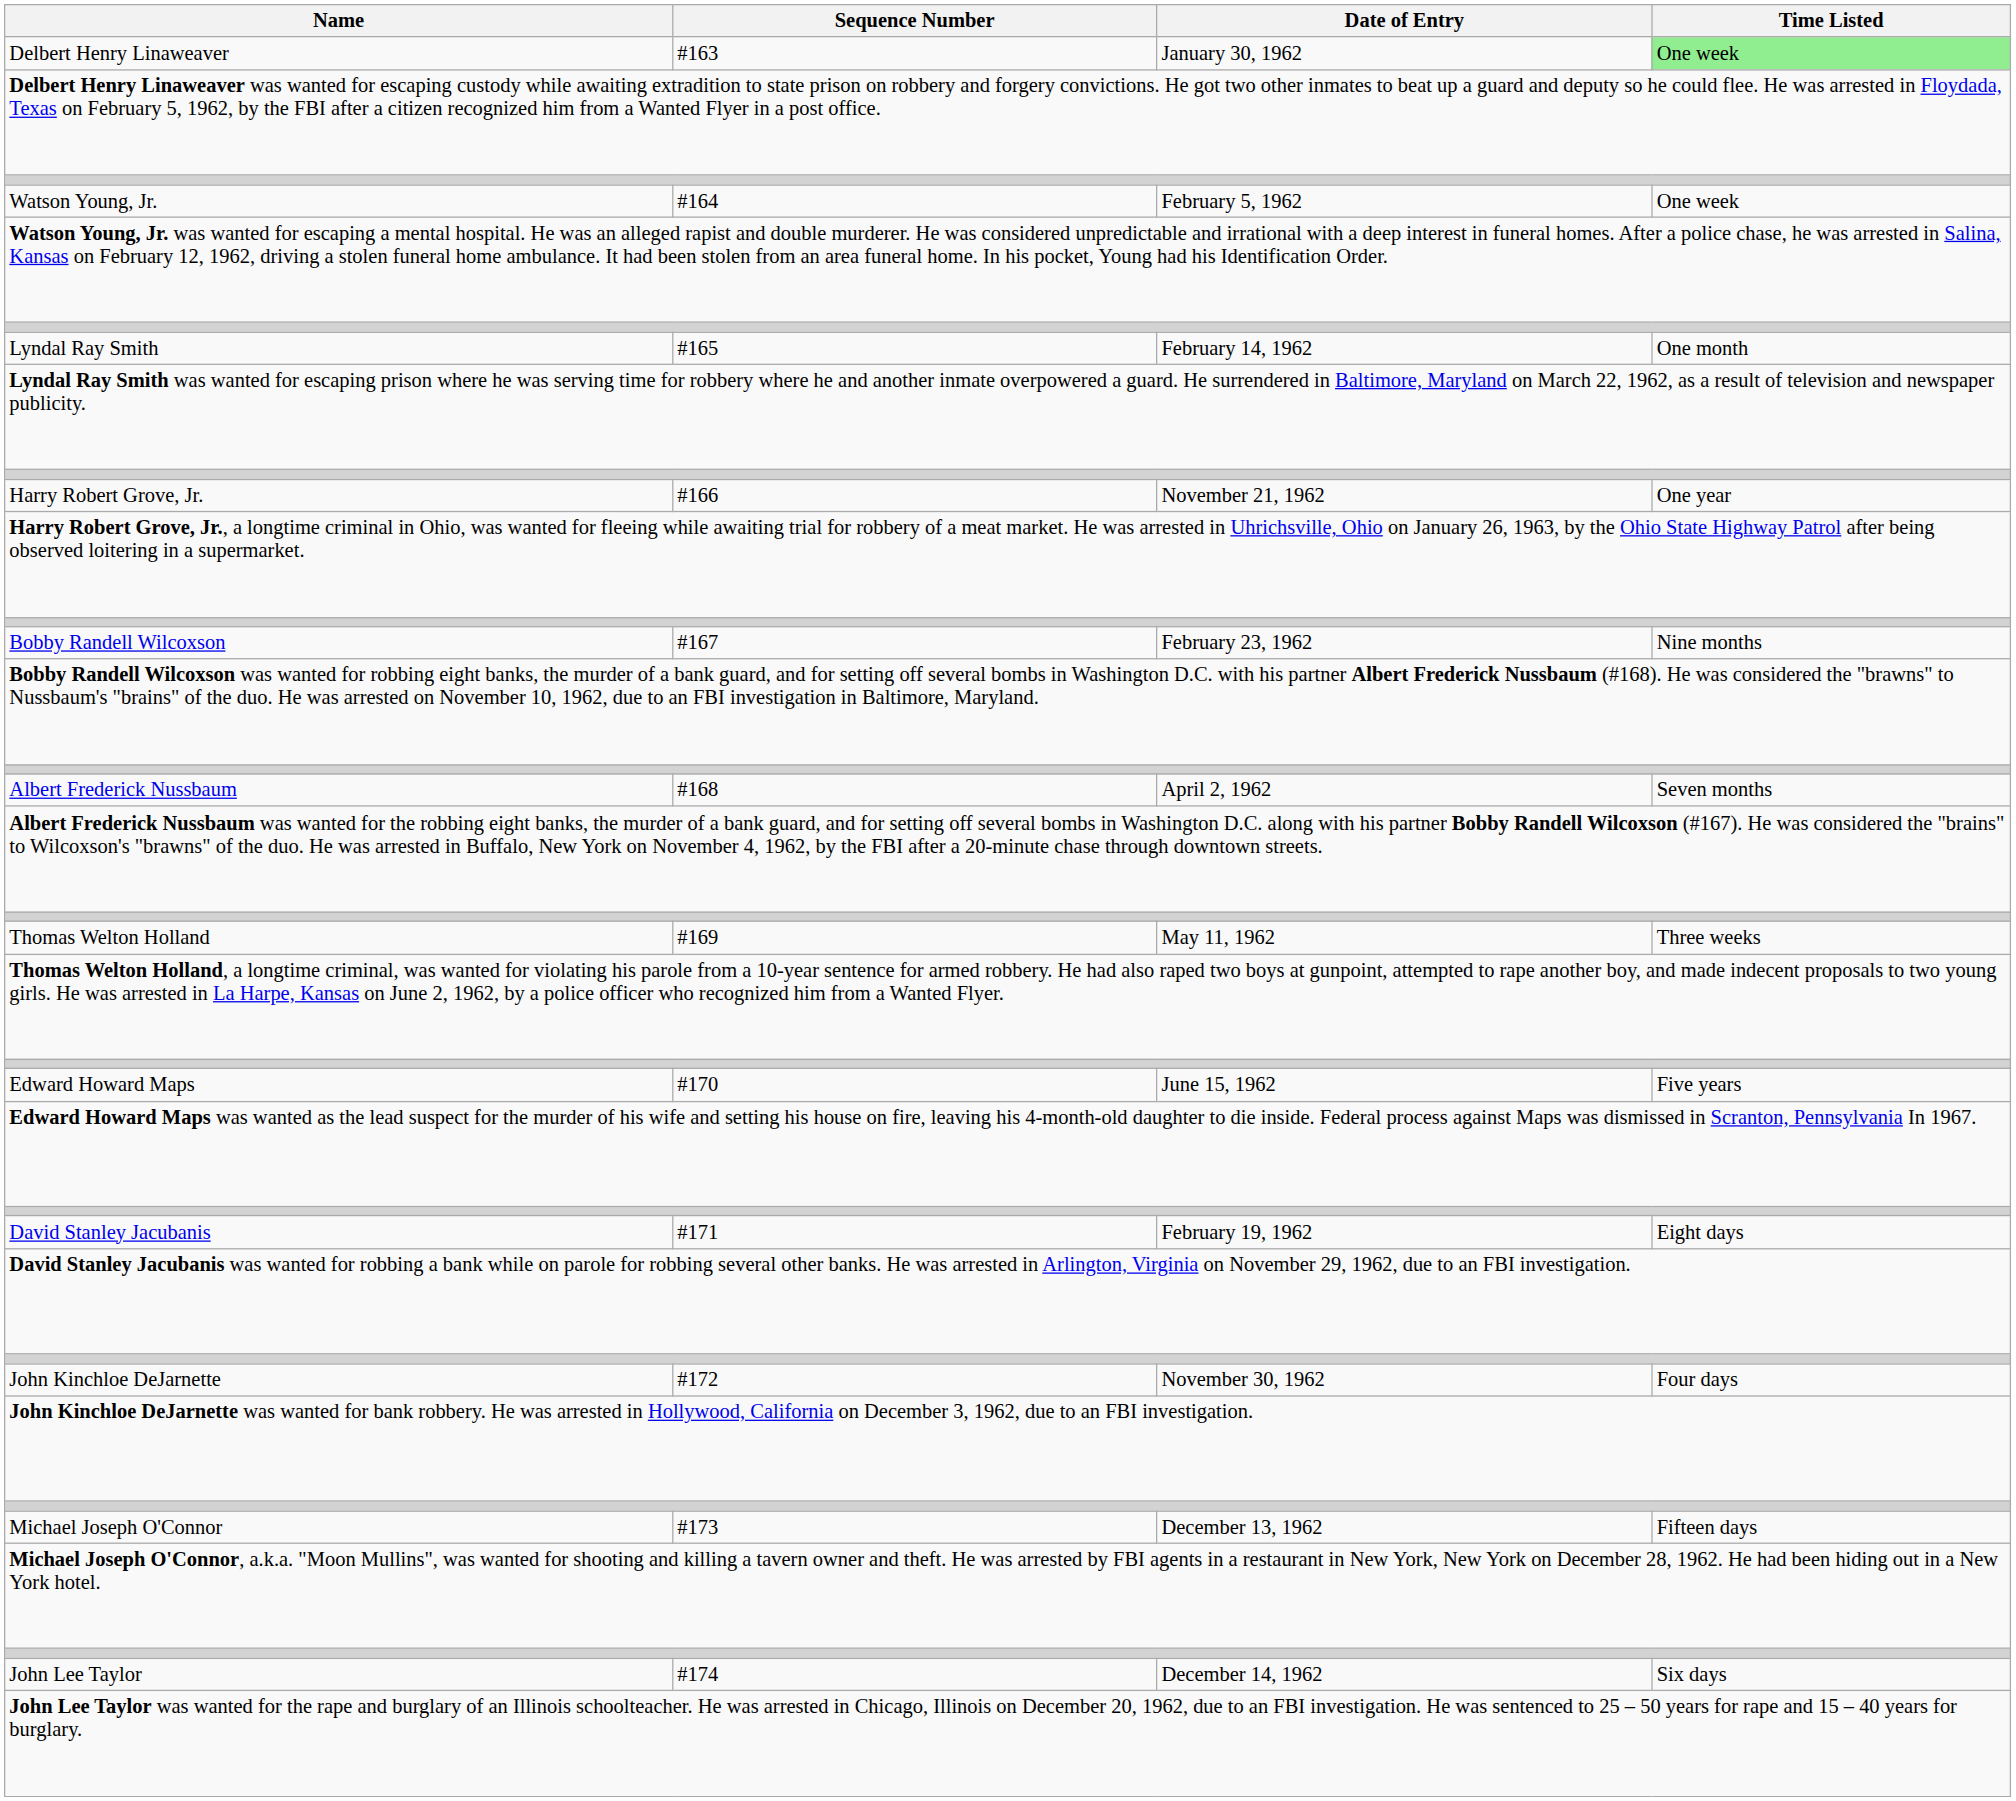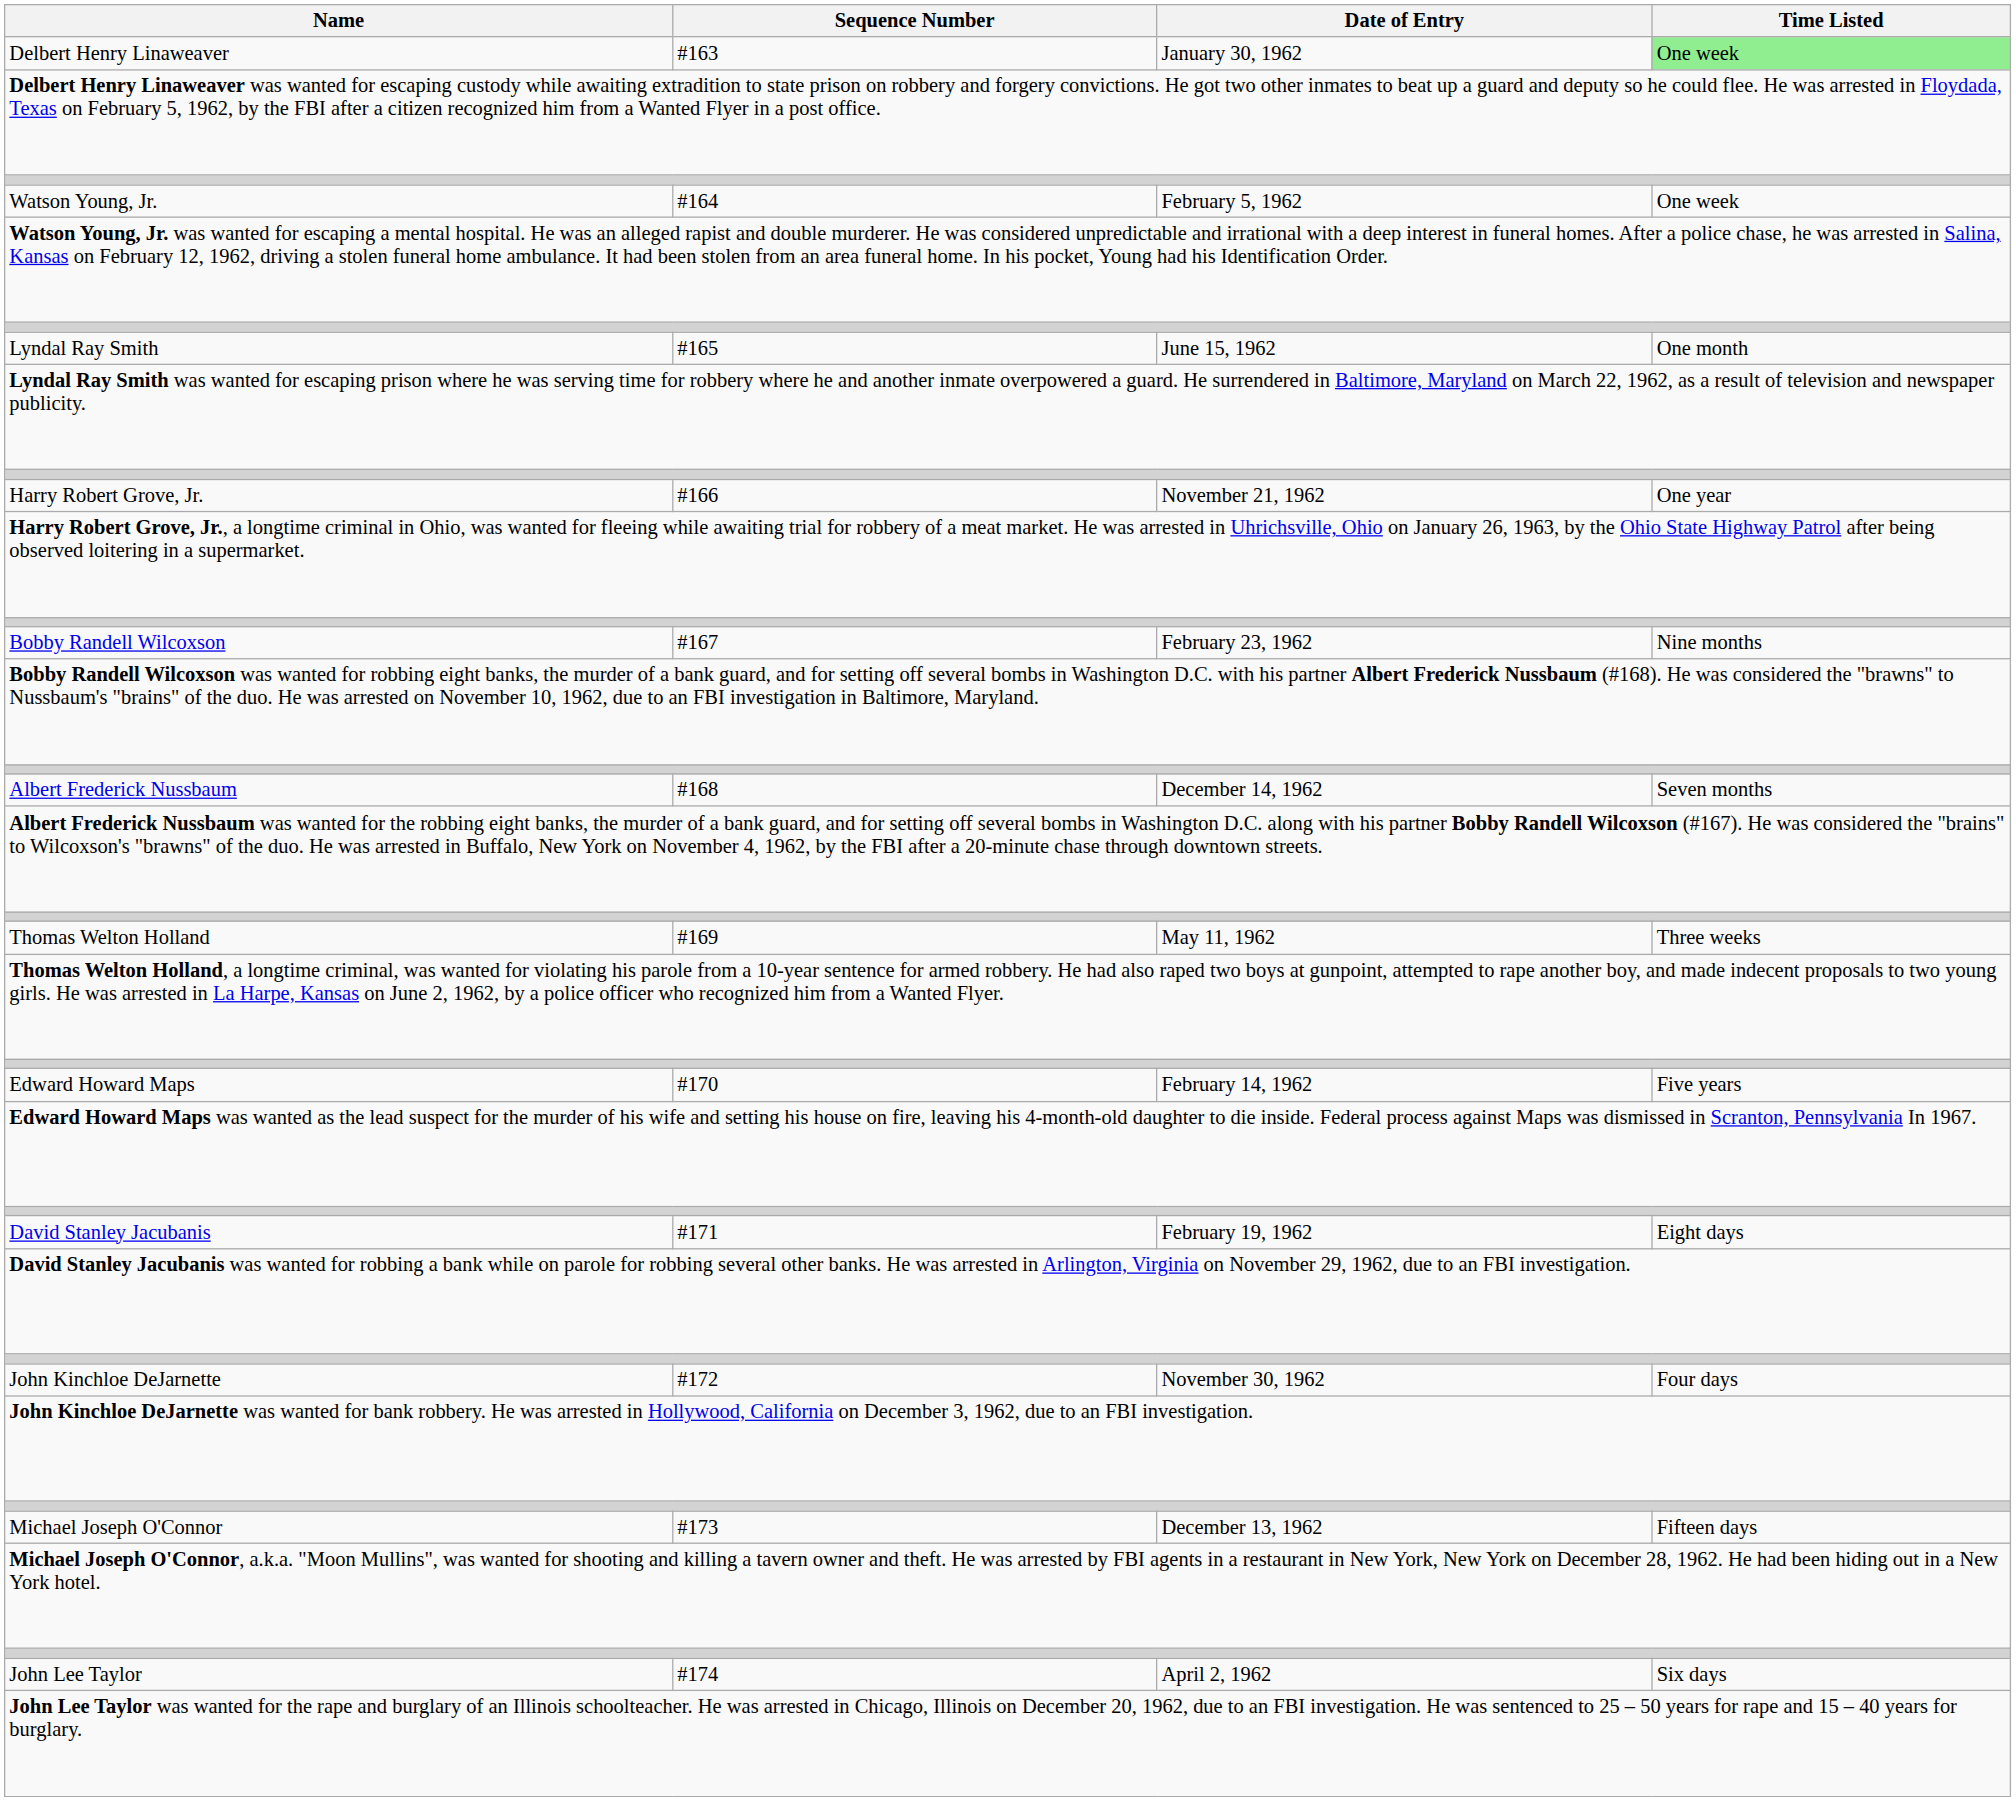Lyndal Ray Smith | Date of Entry: February 14, 1962 -> June 15, 1962
Albert Frederick Nussbaum | Date of Entry: April 2, 1962 -> December 14, 1962
Edward Howard Maps | Date of Entry: June 15, 1962 -> February 14, 1962
John Lee Taylor | Date of Entry: December 14, 1962 -> April 2, 1962
